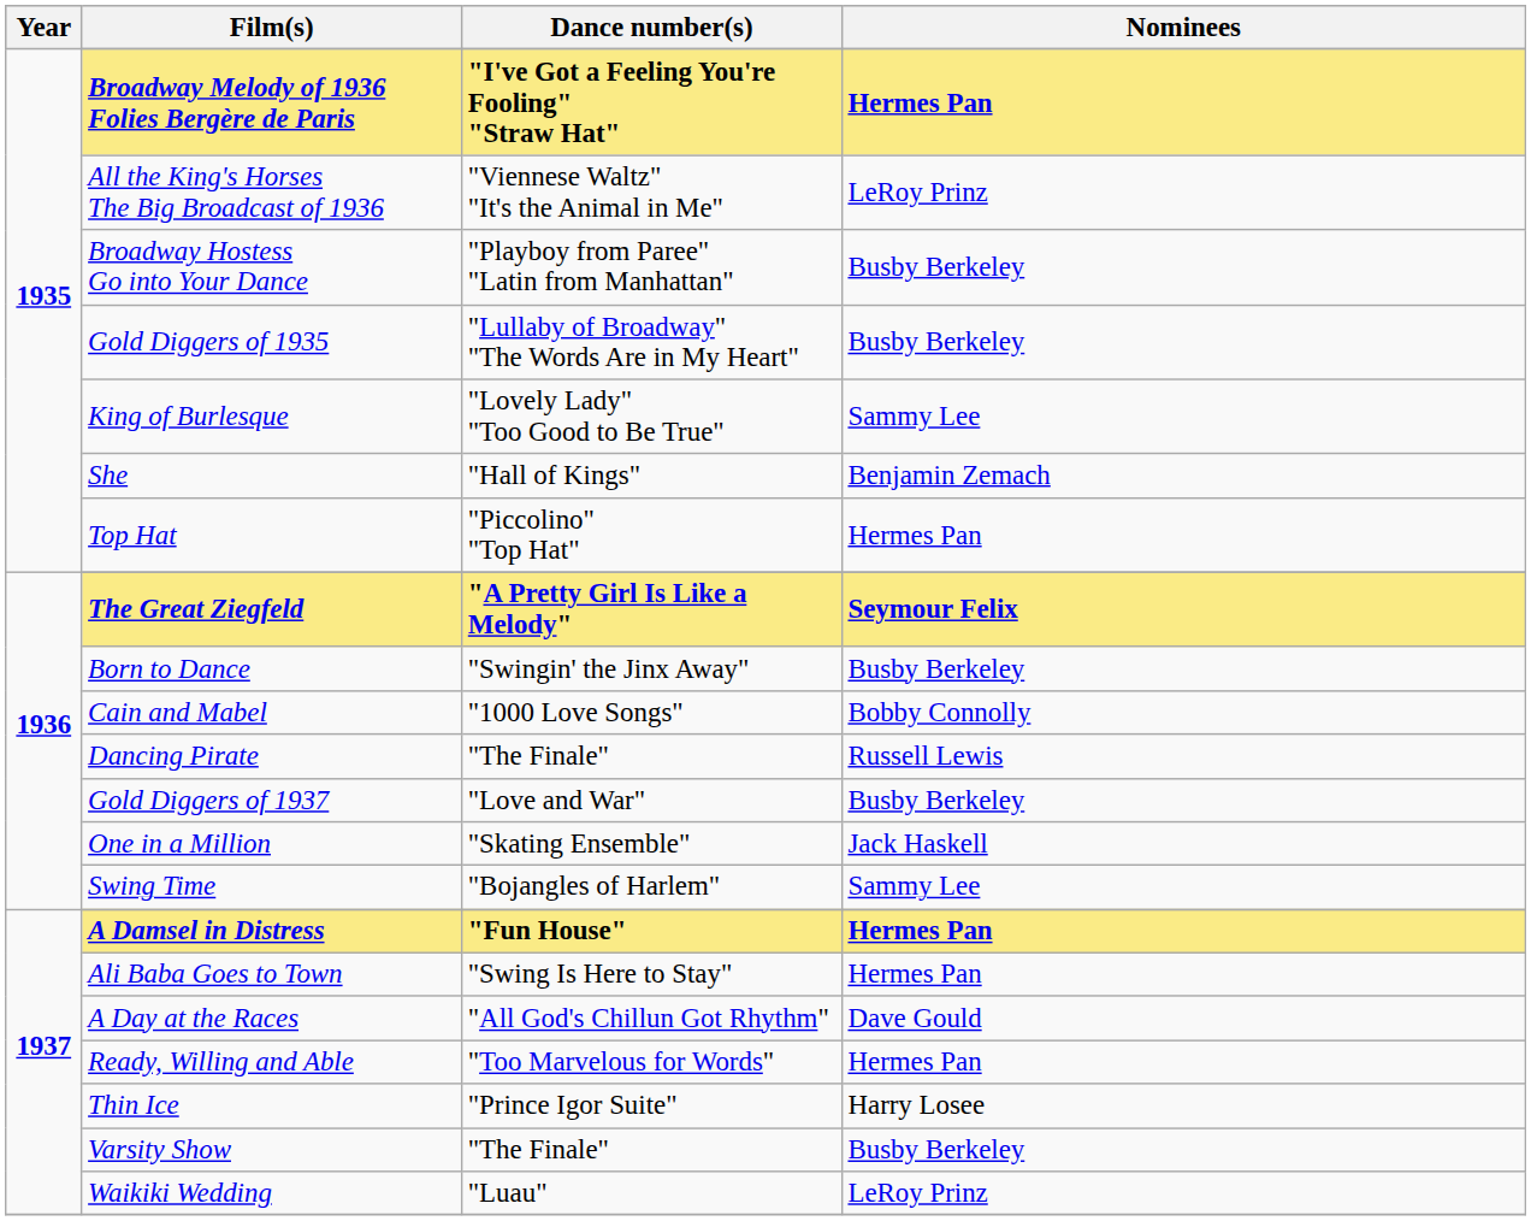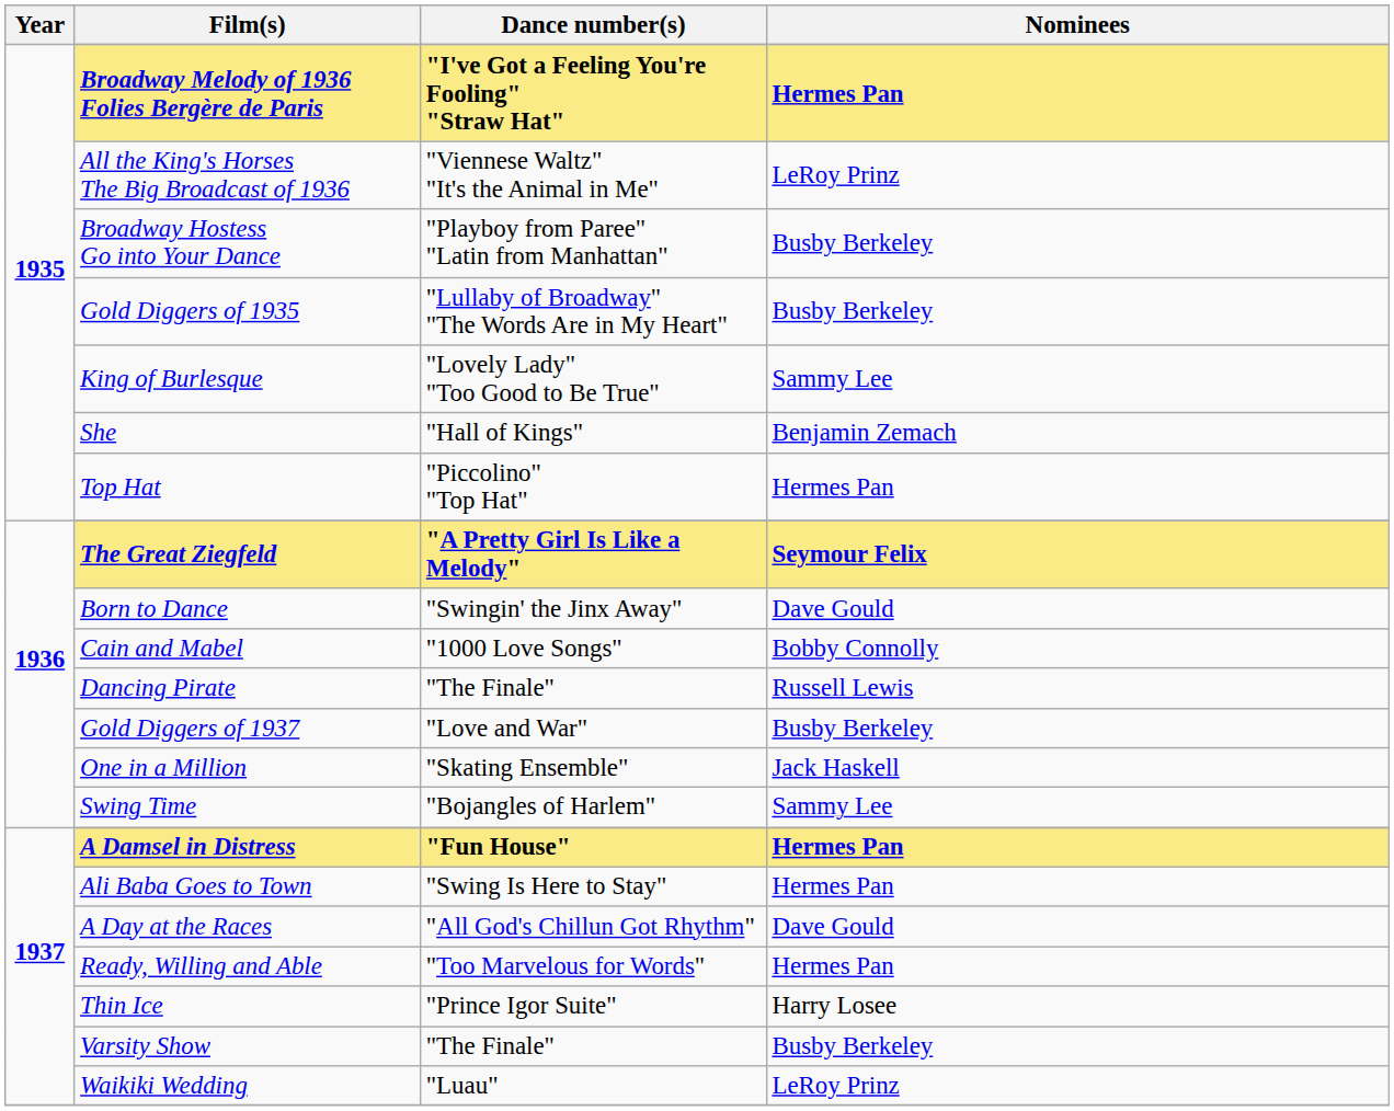Born to Dance | Nominees: Busby Berkeley -> Dave Gould
